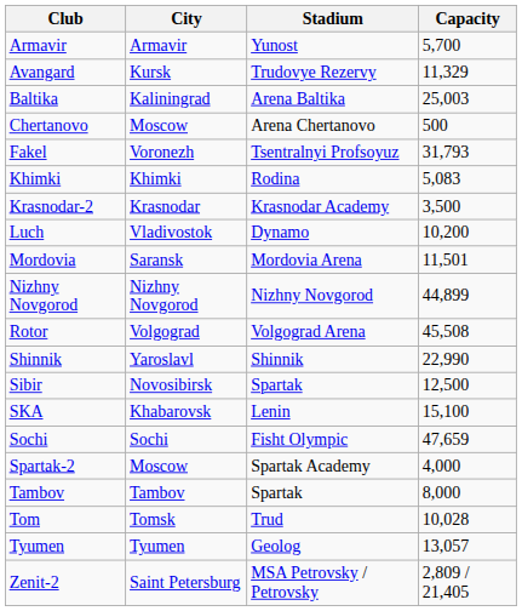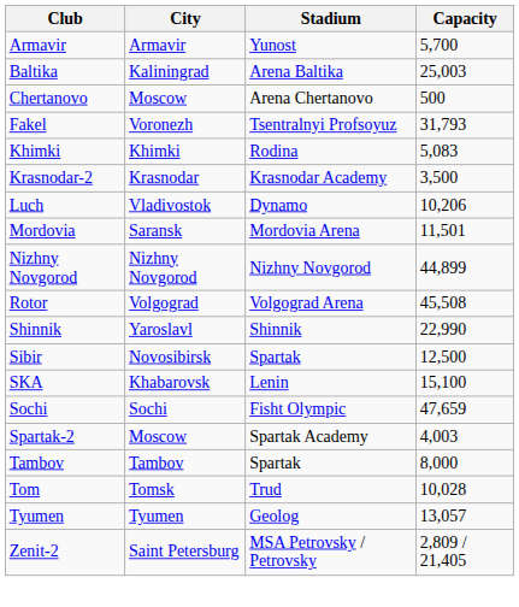- row: Avangard | Kursk | Trudovye Rezervy | 11,329
Luch | Capacity: 10,200 -> 10,206
Spartak-2 | Capacity: 4,000 -> 4,003
